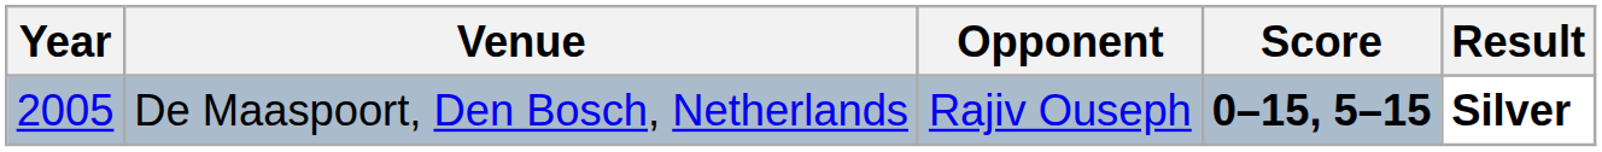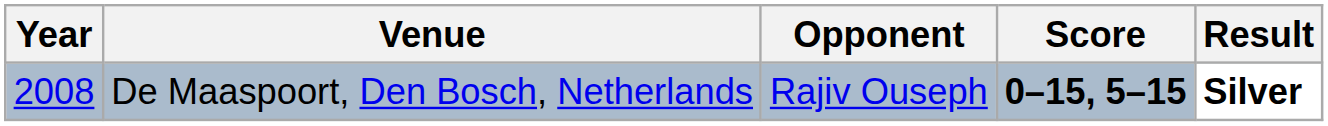De Maaspoort, Den Bosch, Netherlands | Year: 2005 -> 2008
